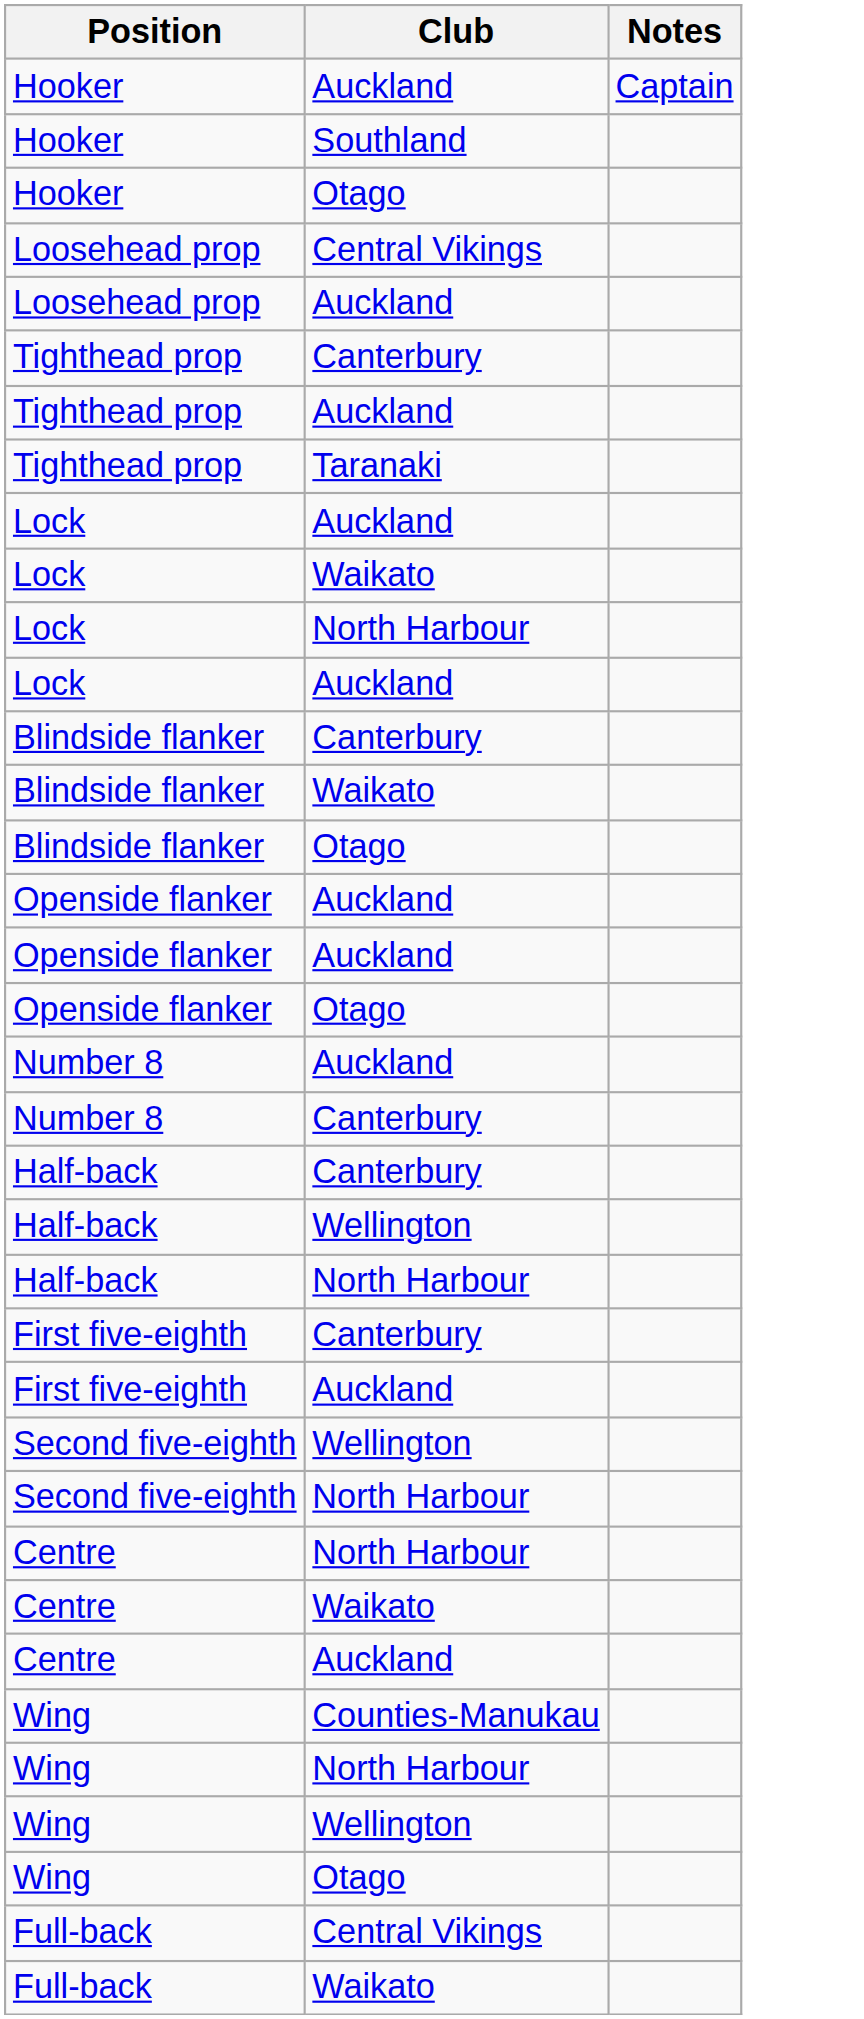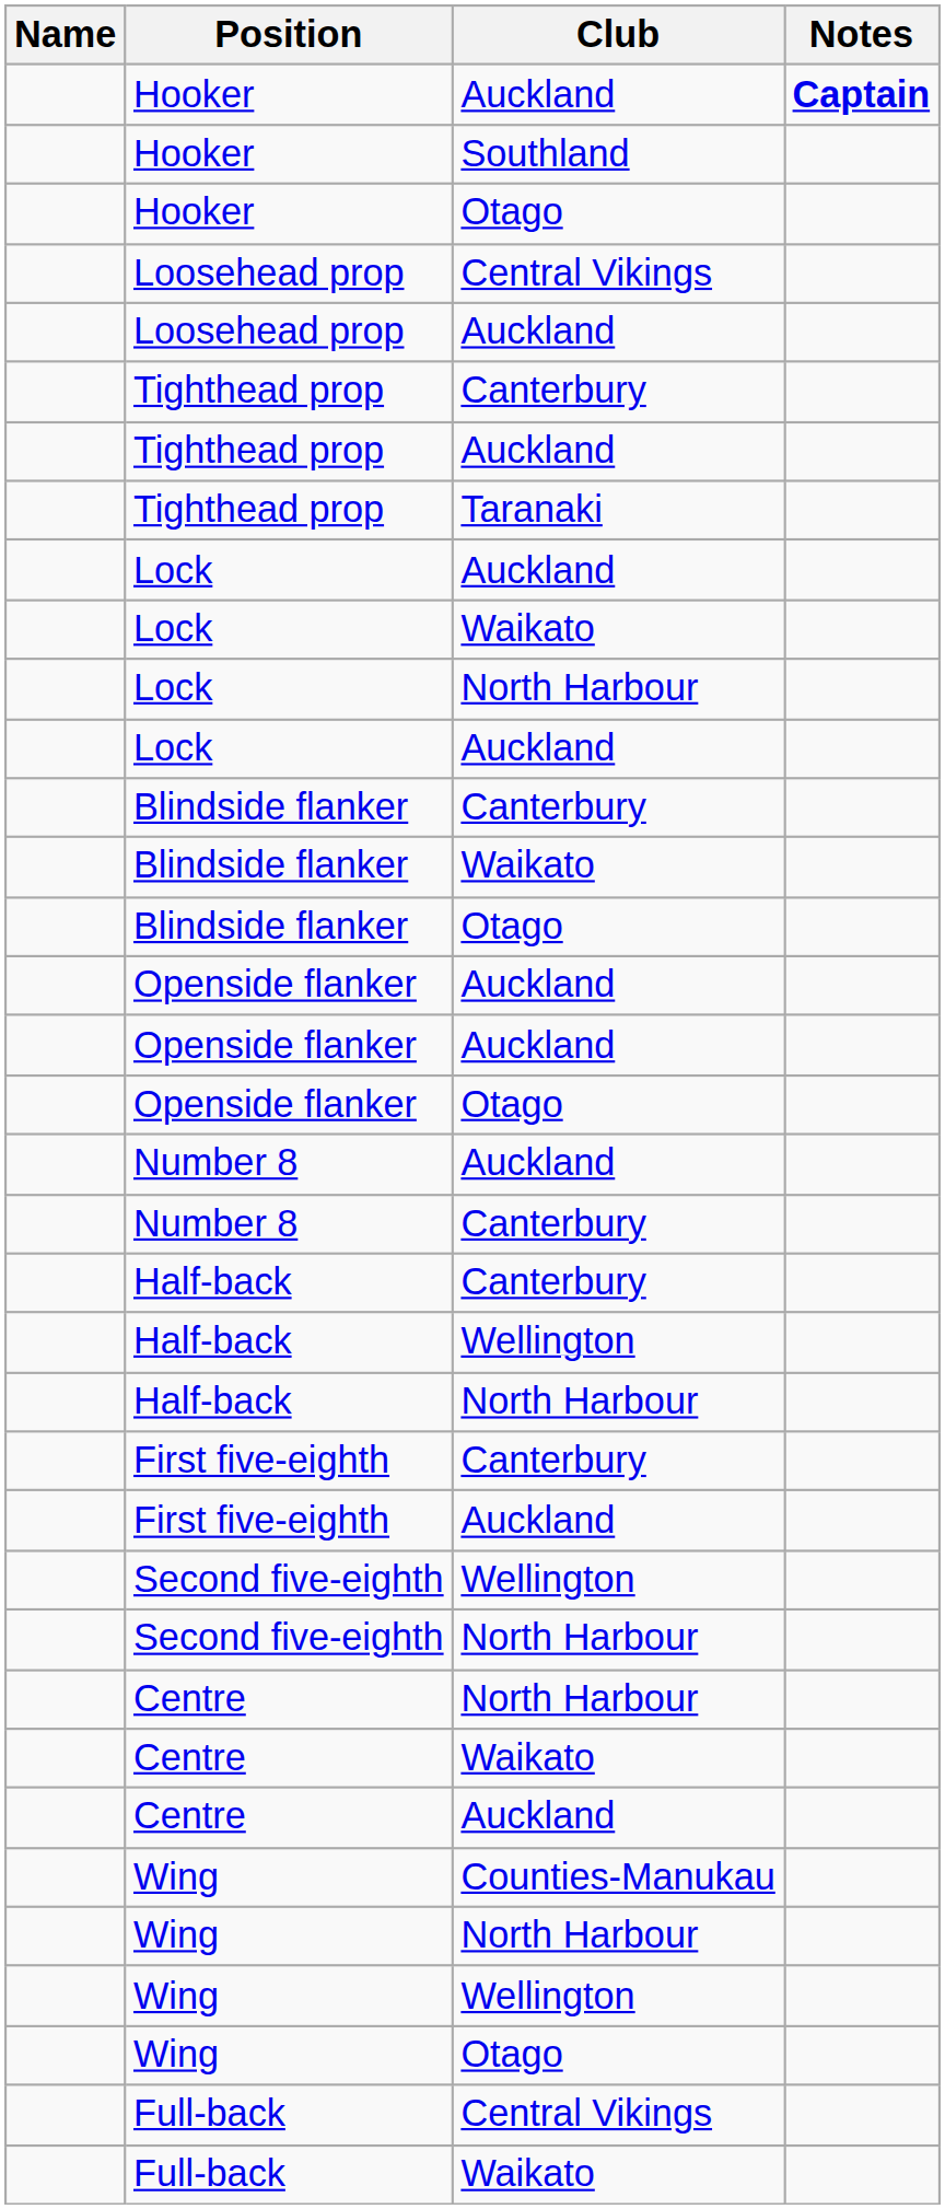+ column: Name
Hooker / Auckland | Notes: normal -> bold
